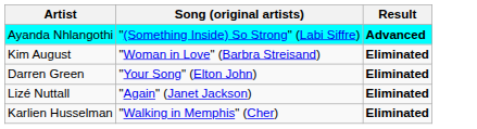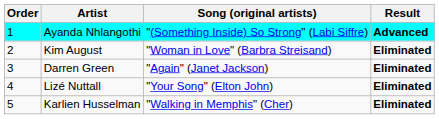+ column: Order | 1 | 2 | 3 | 4 | 5
Darren Green | Song (original artists): "Your Song" (Elton John) -> "Again" (Janet Jackson)
Lizé Nuttall | Song (original artists): "Again" (Janet Jackson) -> "Your Song" (Elton John)
